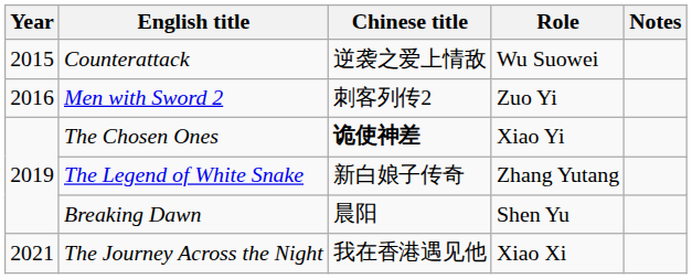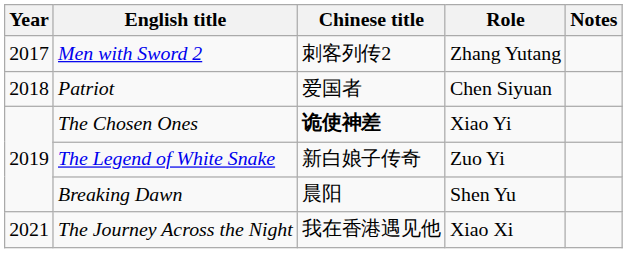- row: 2015 | Counterattack | 逆袭之爱上情敌 | Wu Suowei
Men with Sword 2 | Year: 2016 -> 2017
Men with Sword 2 | Role: Zuo Yi -> Zhang Yutang
+ row: 2018 | Patriot | 爱国者 | Chen Siyuan
The Legend of White Snake | Role: Zhang Yutang -> Zuo Yi
